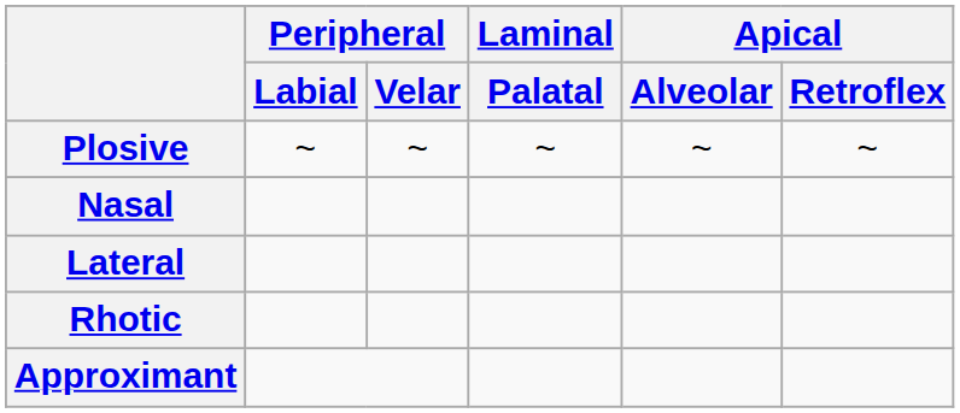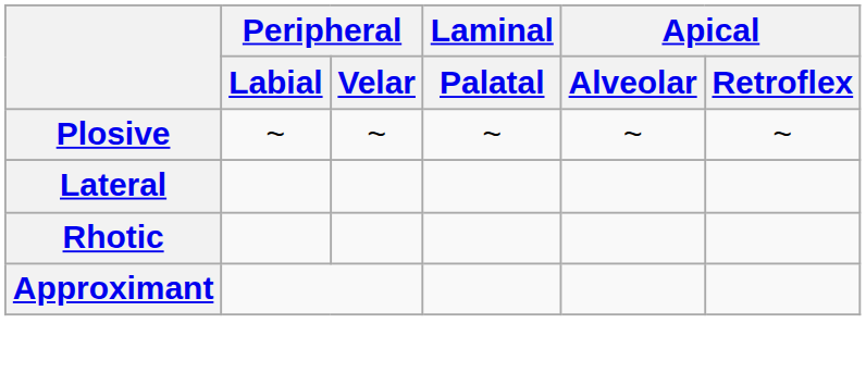- row: Nasal
